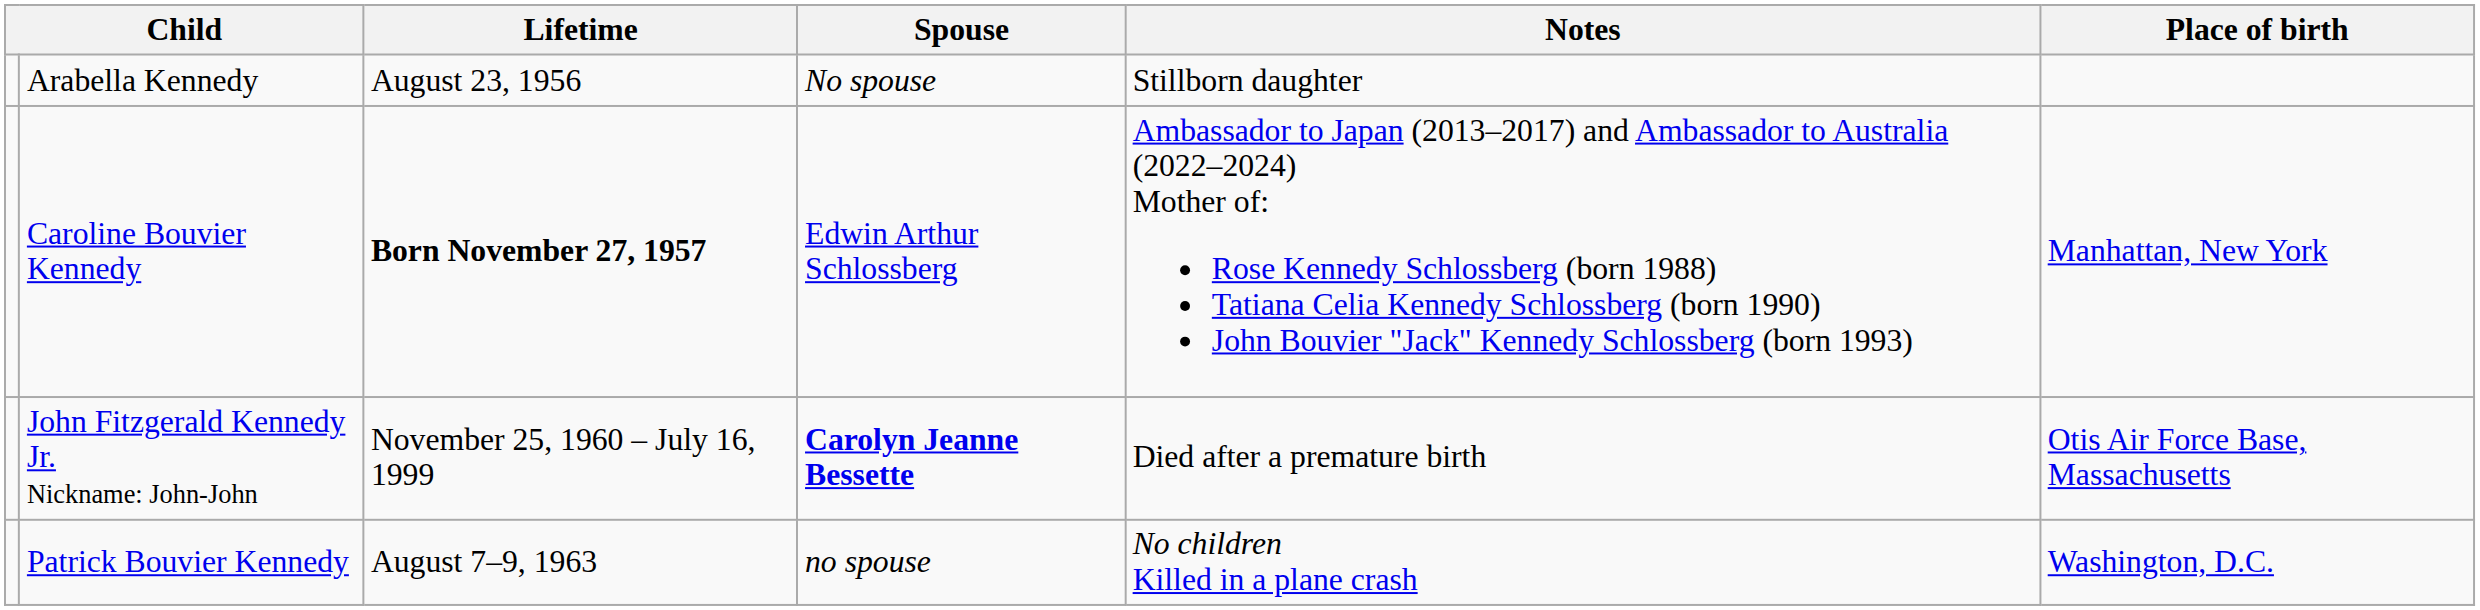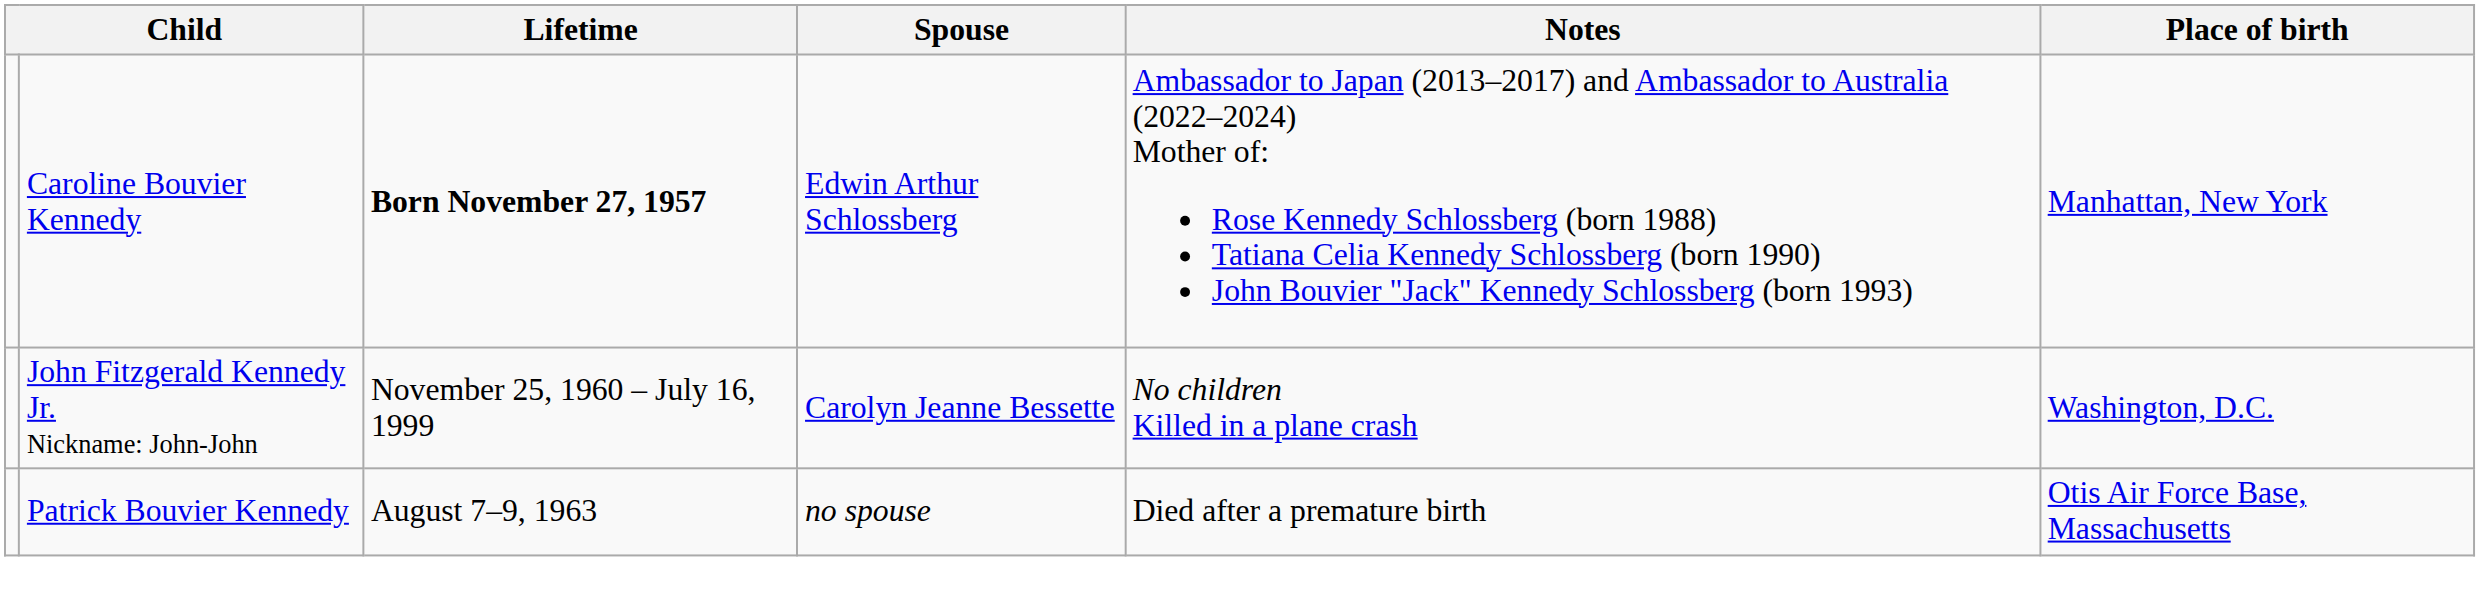- row: Arabella Kennedy | August 23, 1956 | No spouse | Stillborn daughter
John Fitzgerald Kennedy Jr. Nickname: John-John | Spouse: bold -> normal
John Fitzgerald Kennedy Jr. Nickname: John-John | Notes: Died after a premature birth -> No children Killed in a plane crash
John Fitzgerald Kennedy Jr. Nickname: John-John | Place of birth: Otis Air Force Base, Massachusetts -> Washington, D.C.
Patrick Bouvier Kennedy | Notes: No children Killed in a plane crash -> Died after a premature birth
Patrick Bouvier Kennedy | Place of birth: Washington, D.C. -> Otis Air Force Base, Massachusetts
